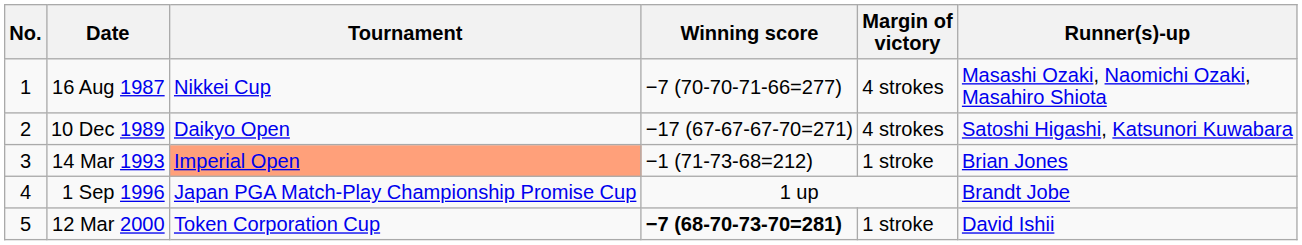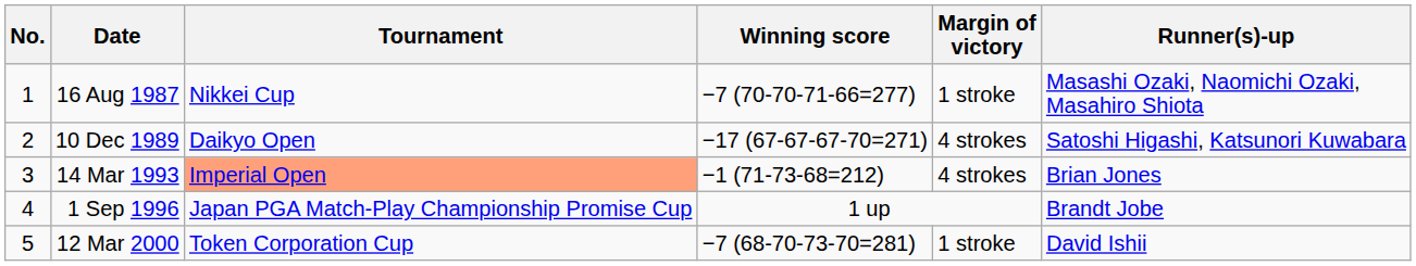16 Aug 1987 | Margin of victory: 4 strokes -> 1 stroke
14 Mar 1993 | Margin of victory: 1 stroke -> 4 strokes
12 Mar 2000 | Winning score: bold -> normal
